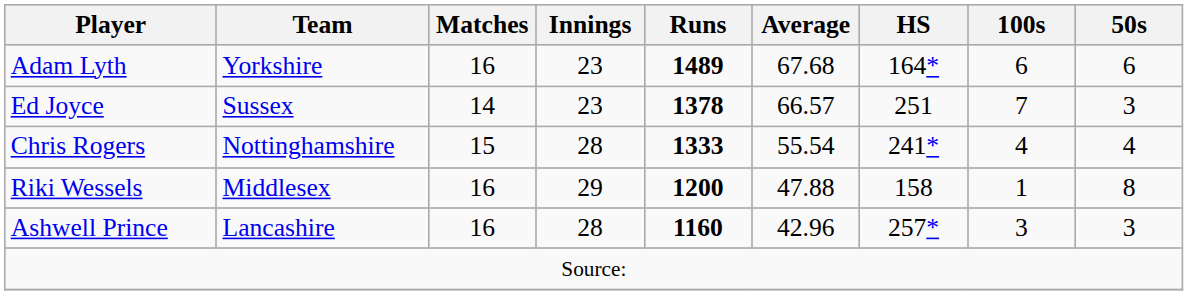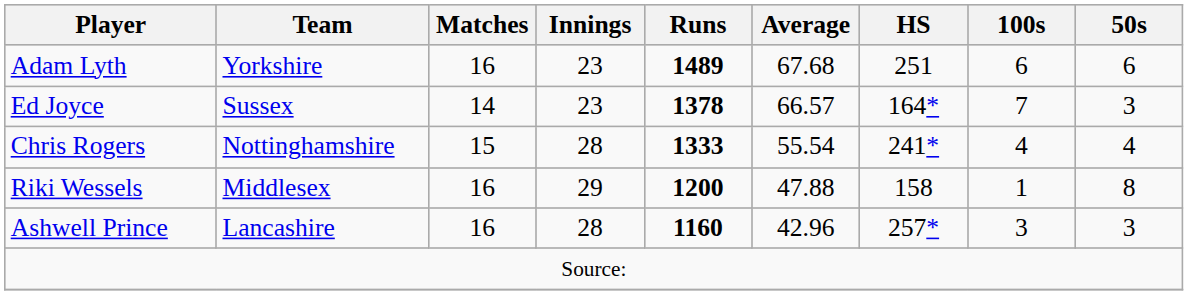Adam Lyth | HS: 164* -> 251
Ed Joyce | HS: 251 -> 164*
